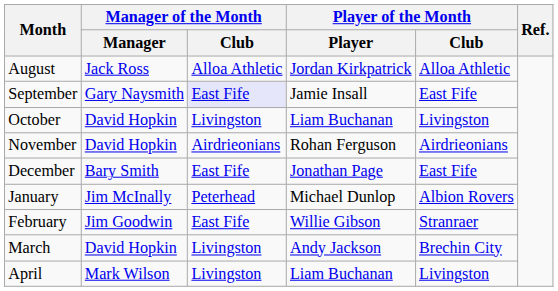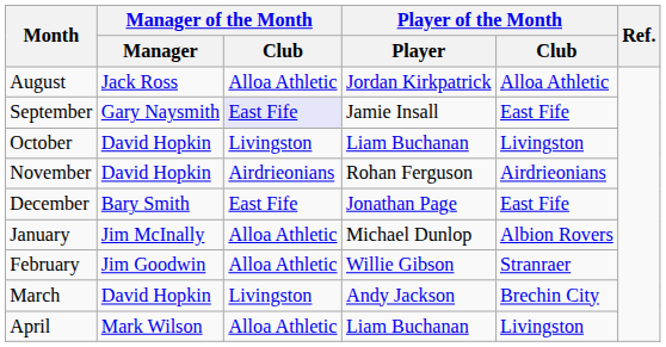January | Manager of the Month / Club: Peterhead -> Alloa Athletic
February | Manager of the Month / Club: East Fife -> Alloa Athletic
April | Manager of the Month / Club: Livingston -> Alloa Athletic
